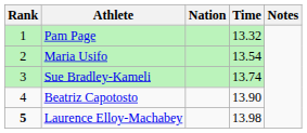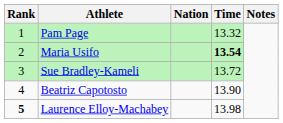Maria Usifo | Time: normal -> bold
Sue Bradley-Kameli | Time: 13.74 -> 13.72
